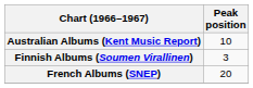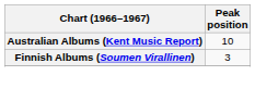- row: French Albums (SNEP) | 20
